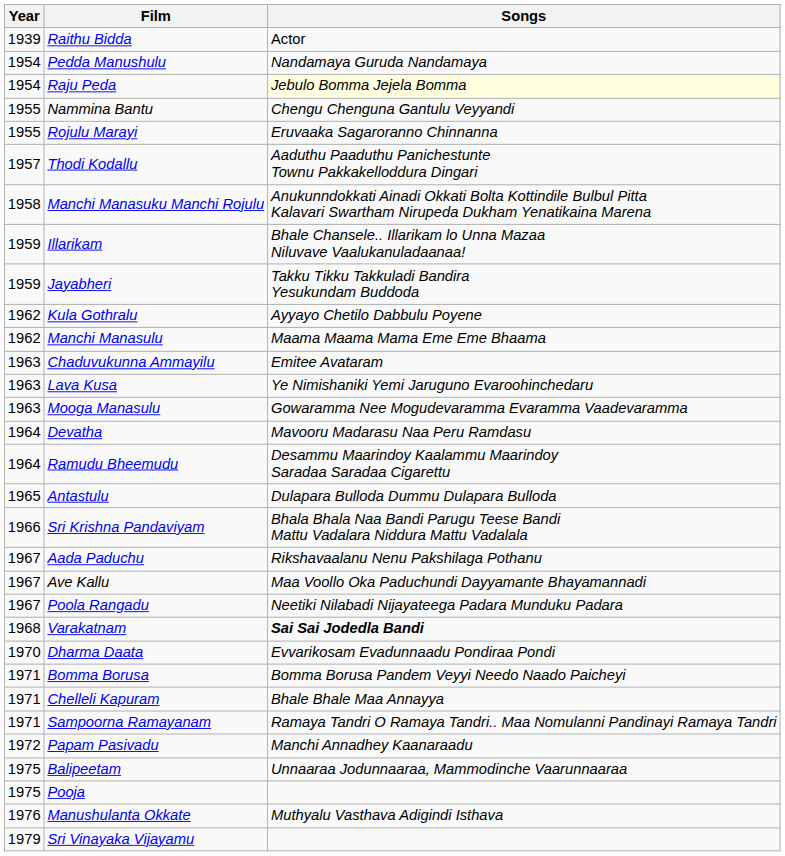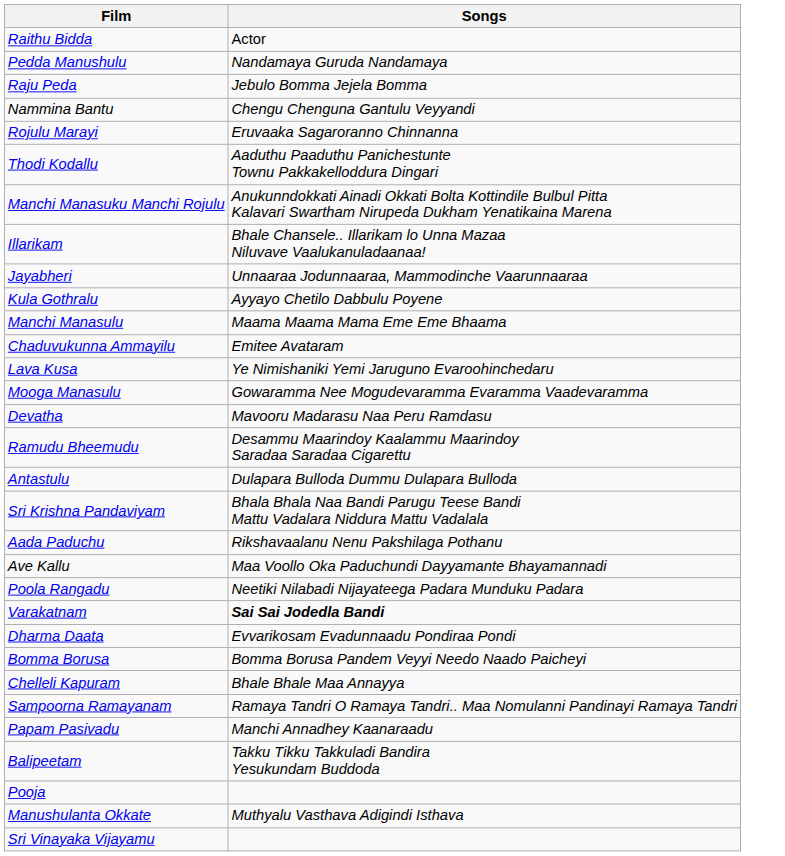- column: Year | 1939 | 1954 | 1954 | 1955 | 1955 | 1957 | 1958 | 1959 | 1959 | 1962 | 1962 | 1963 | 1963 | 1963 | 1964 | 1964 | 1965 | 1966 | 1967 | 1967 | 1967 | 1968 | 1970 | 1971 | 1971 | 1971 | 1972 | 1975 | 1975 | 1976 | 1979
Raju Peda | Songs: lightyellow background -> no background
Jayabheri | Songs: Takku Tikku Takkuladi Bandira Yesukundam Buddoda -> Unnaaraa Jodunnaaraa, Mammodinche Vaarunnaaraa
Balipeetam | Songs: Unnaaraa Jodunnaaraa, Mammodinche Vaarunnaaraa -> Takku Tikku Takkuladi Bandira Yesukundam Buddoda
